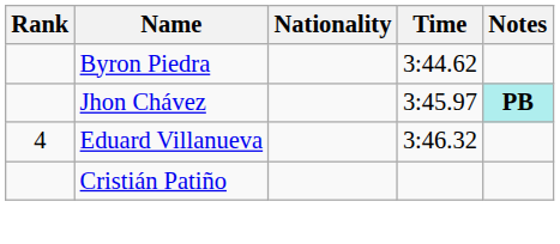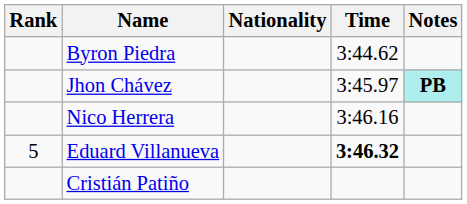+ row: Nico Herrera | 3:46.16
Eduard Villanueva | Rank: 4 -> 5
Eduard Villanueva | Time: normal -> bold
